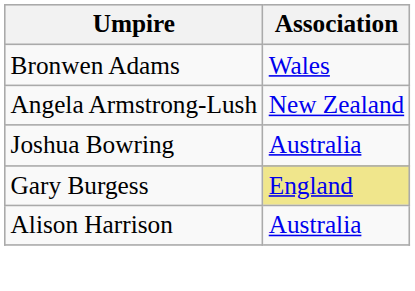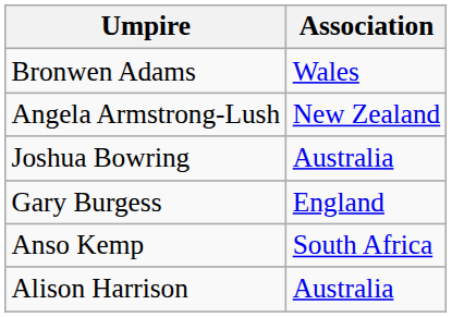Gary Burgess | Association: khaki background -> no background
+ row: Anso Kemp | South Africa
